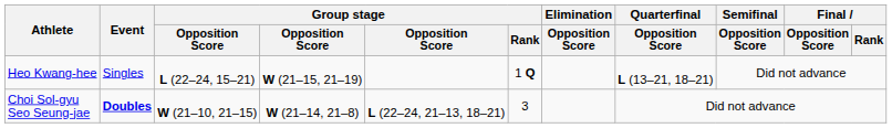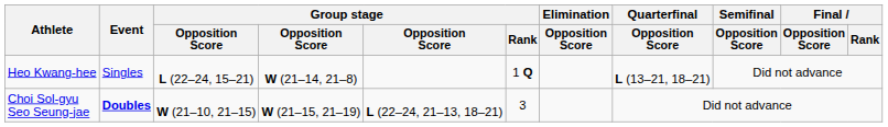Heo Kwang-hee | column 4: W (21–15, 21–19) -> W (21–14, 21–8)
Choi Sol-gyu Seo Seung-jae | column 4: W (21–14, 21–8) -> W (21–15, 21–19)
